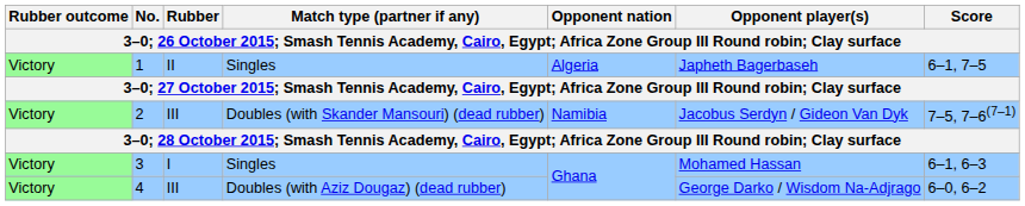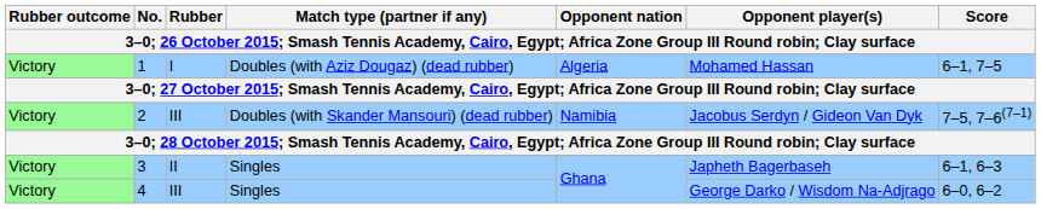1 | Rubber: II -> I
1 | Match type (partner if any): Singles -> Doubles (with Aziz Dougaz) (dead rubber)
1 | Opponent player(s): Japheth Bagerbaseh -> Mohamed Hassan
3 | Rubber: I -> II
3 | Opponent player(s): Mohamed Hassan -> Japheth Bagerbaseh
4 | Match type (partner if any): Doubles (with Aziz Dougaz) (dead rubber) -> Singles
